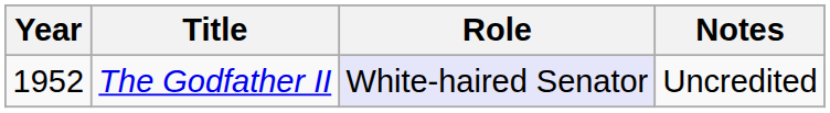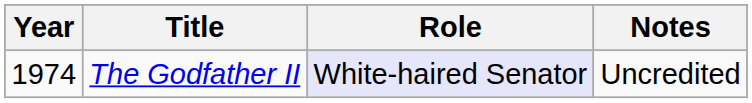The Godfather II | Year: 1952 -> 1974
